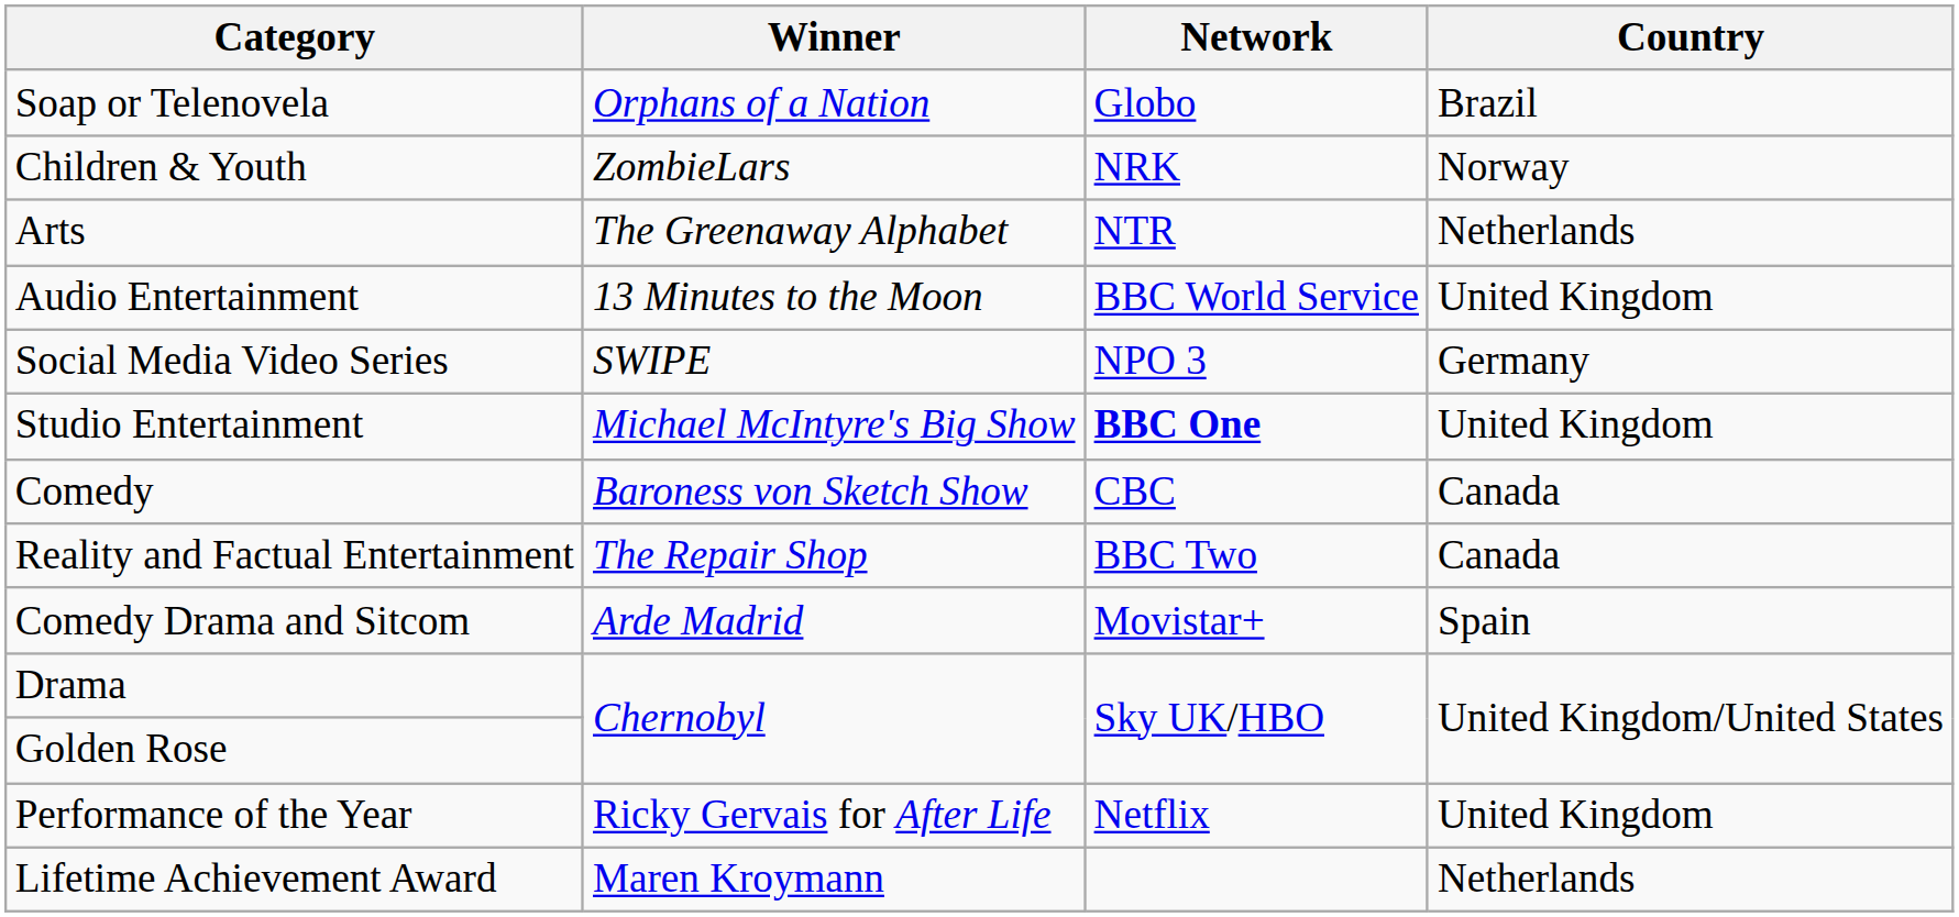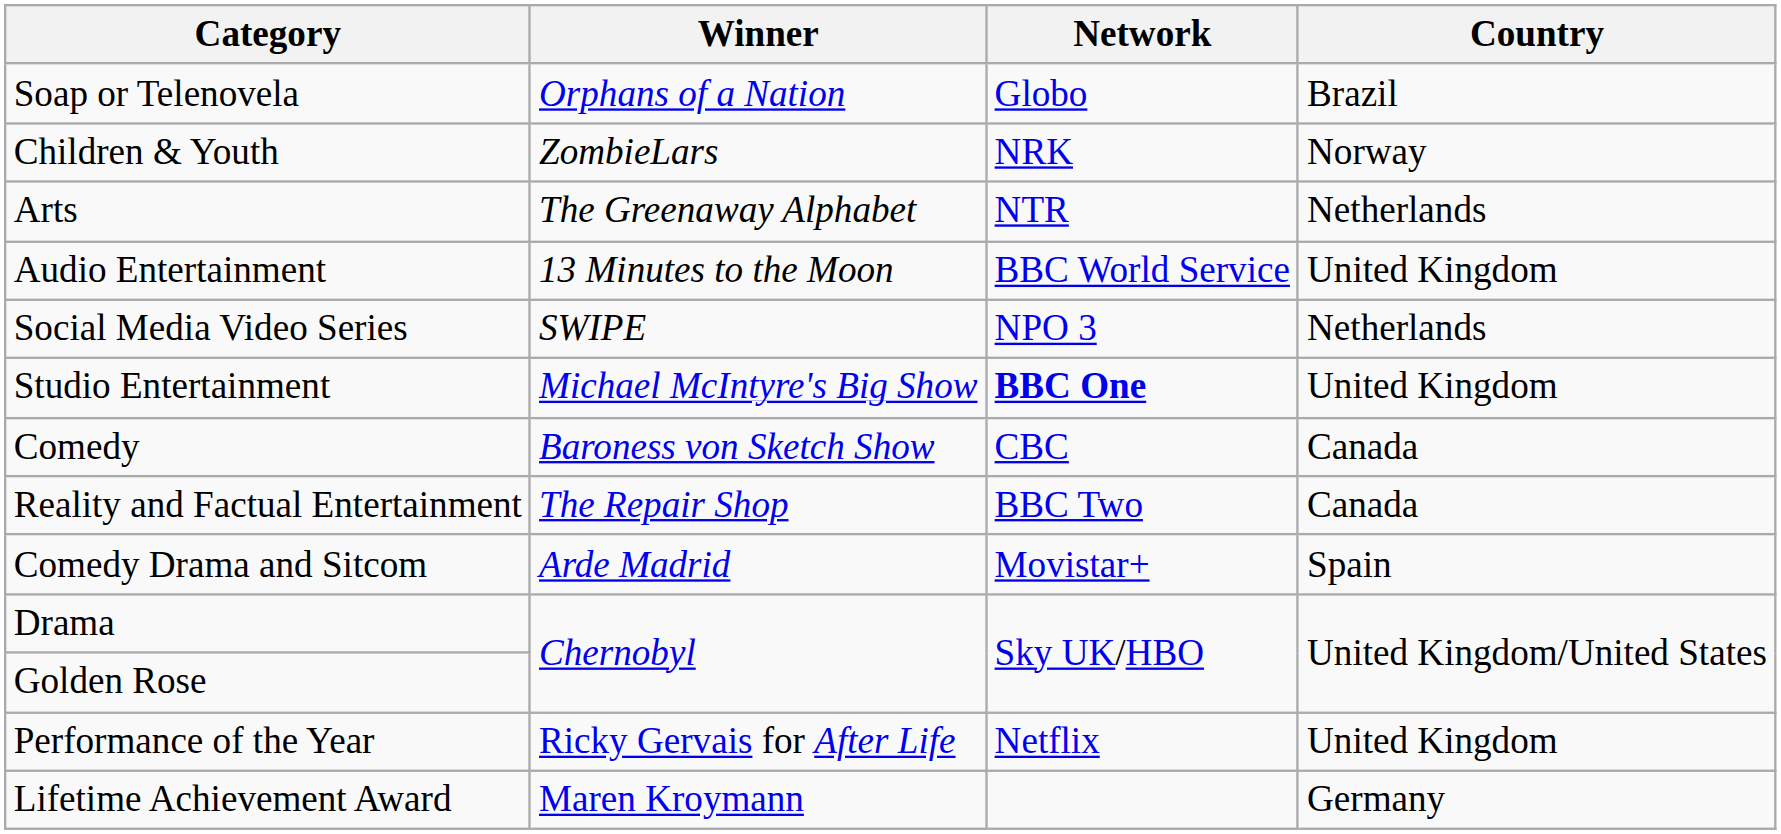Social Media Video Series | Country: Germany -> Netherlands
Lifetime Achievement Award | Country: Netherlands -> Germany
